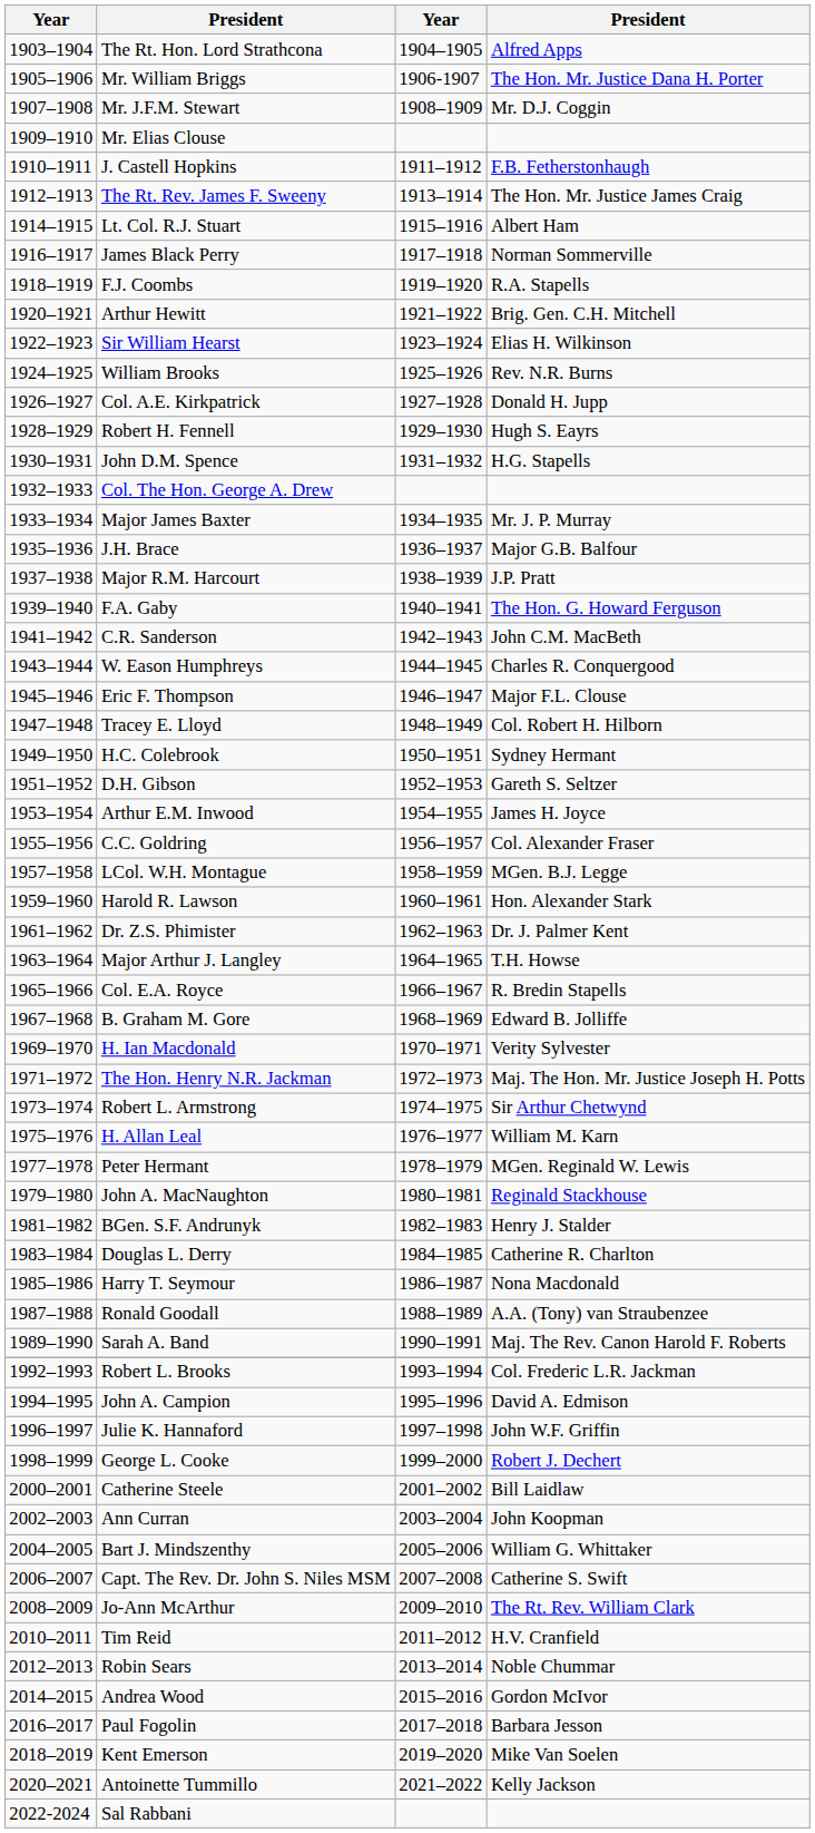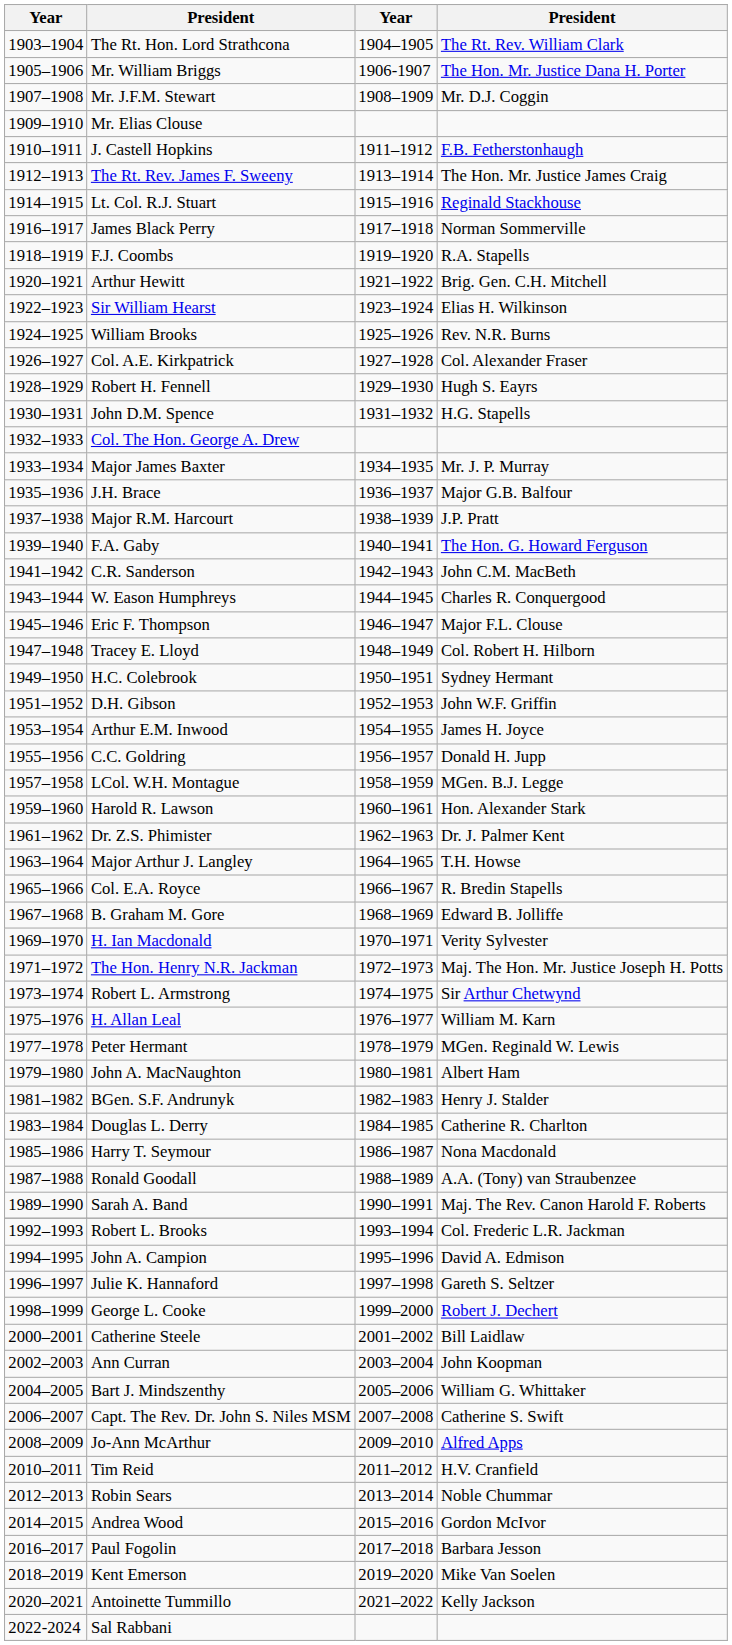The Rt. Hon. Lord Strathcona | column 4: Alfred Apps -> The Rt. Rev. William Clark
Lt. Col. R.J. Stuart | column 4: Albert Ham -> Reginald Stackhouse
Col. A.E. Kirkpatrick | column 4: Donald H. Jupp -> Col. Alexander Fraser
D.H. Gibson | column 4: Gareth S. Seltzer -> John W.F. Griffin
C.C. Goldring | column 4: Col. Alexander Fraser -> Donald H. Jupp
John A. MacNaughton | column 4: Reginald Stackhouse -> Albert Ham
Julie K. Hannaford | column 4: John W.F. Griffin -> Gareth S. Seltzer
Jo-Ann McArthur | column 4: The Rt. Rev. William Clark -> Alfred Apps
